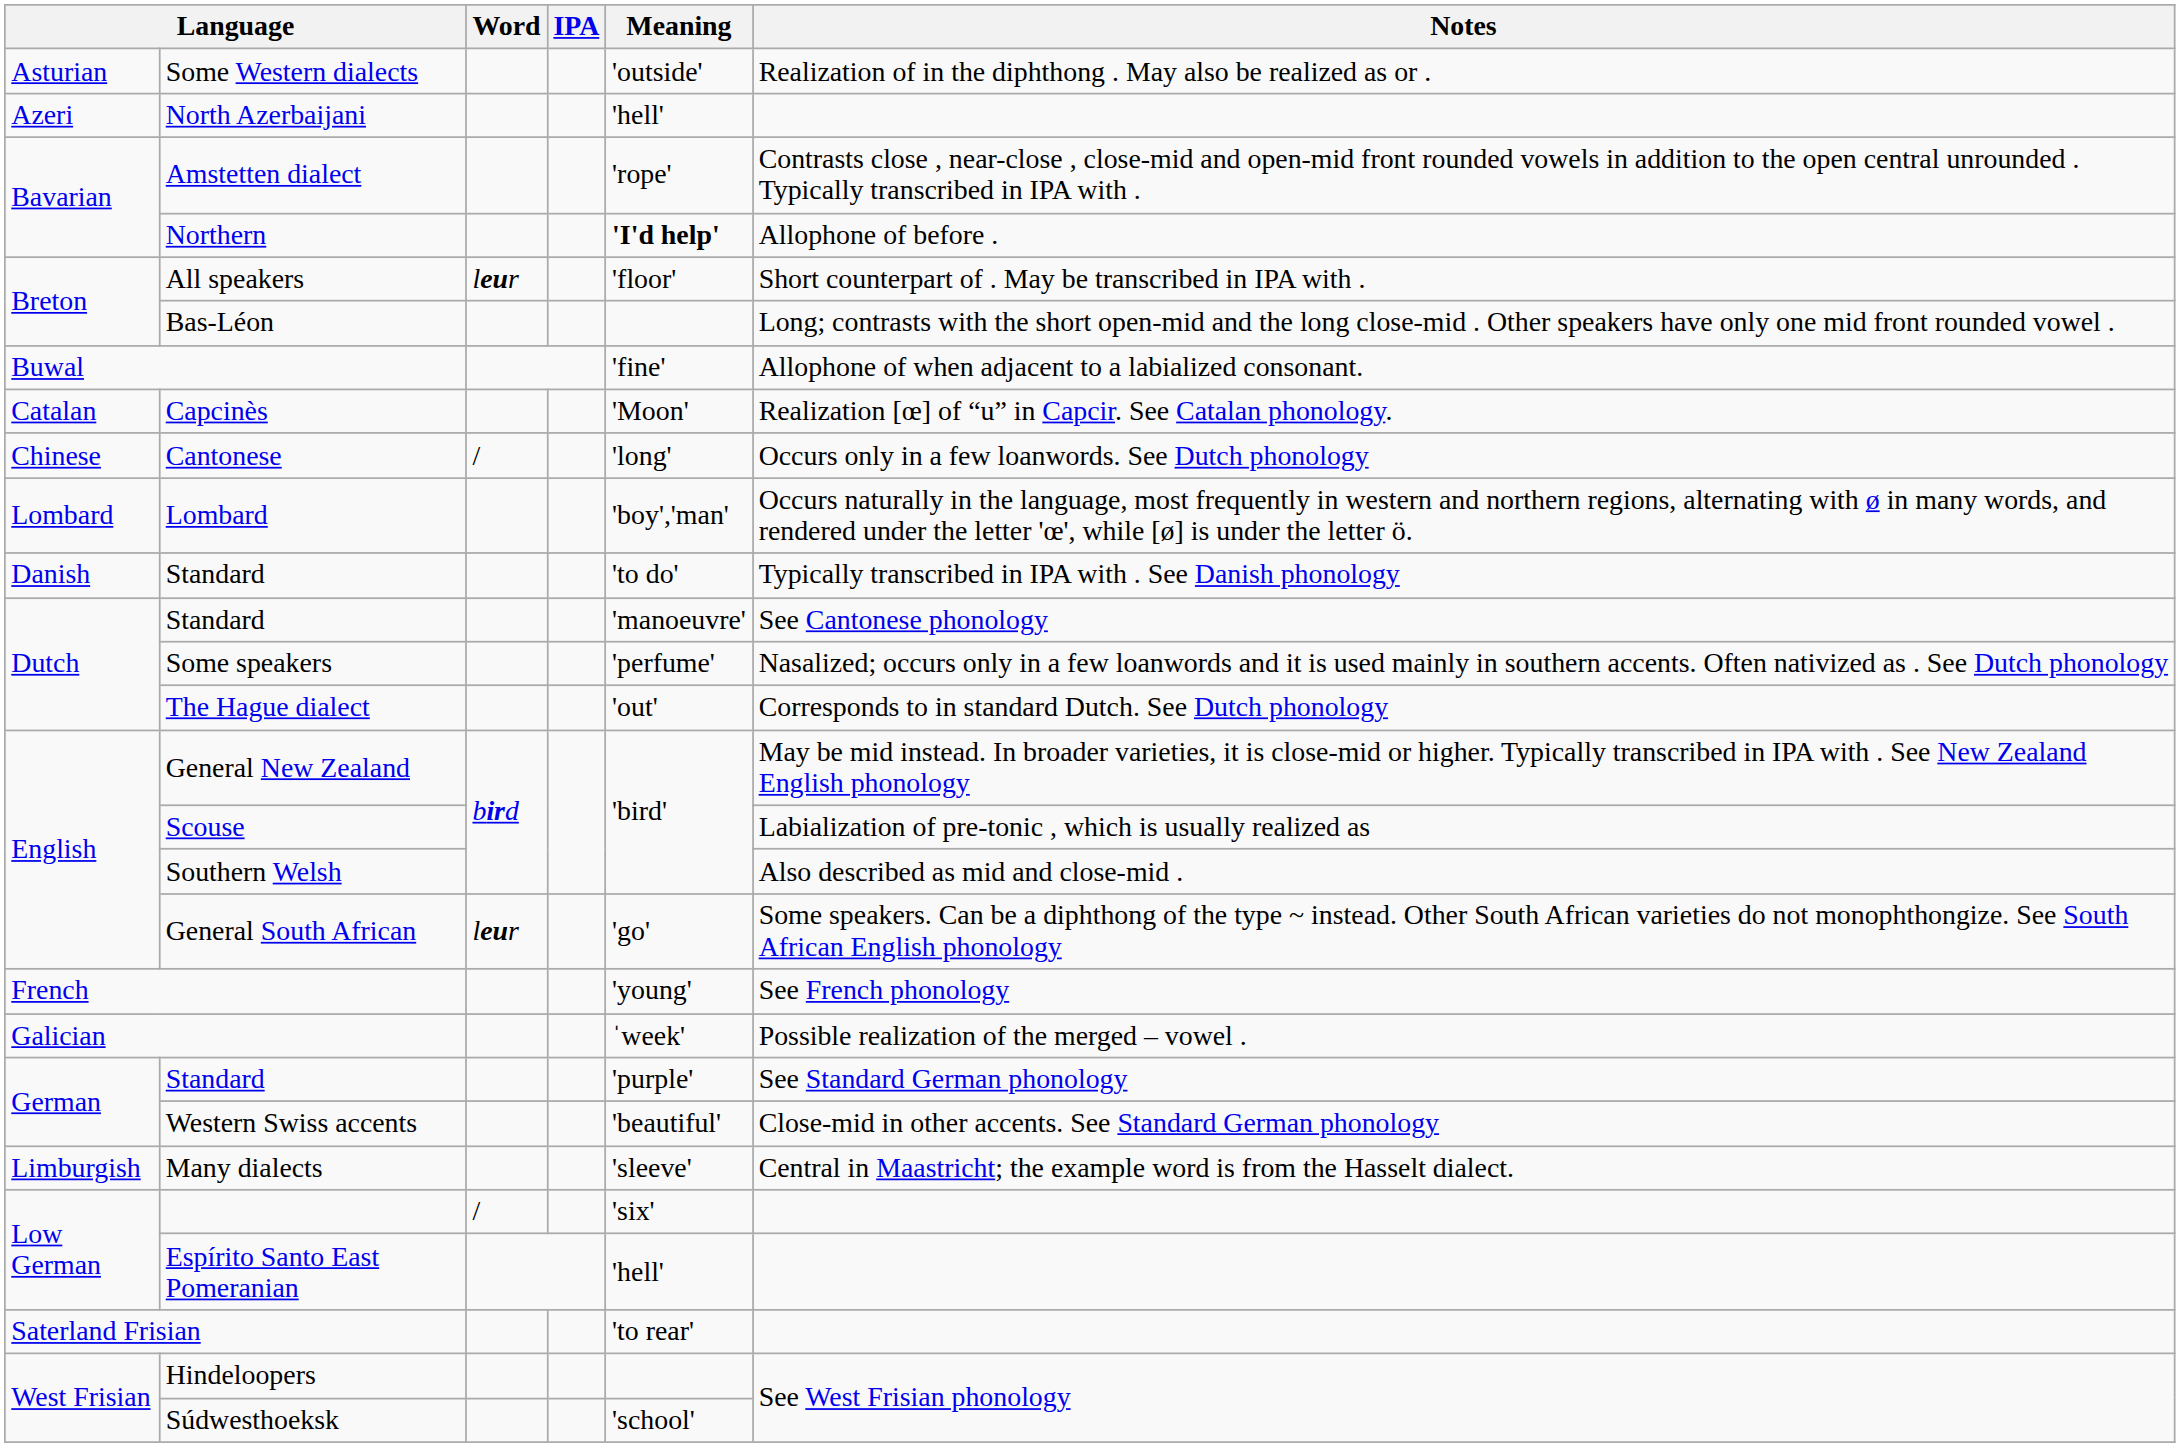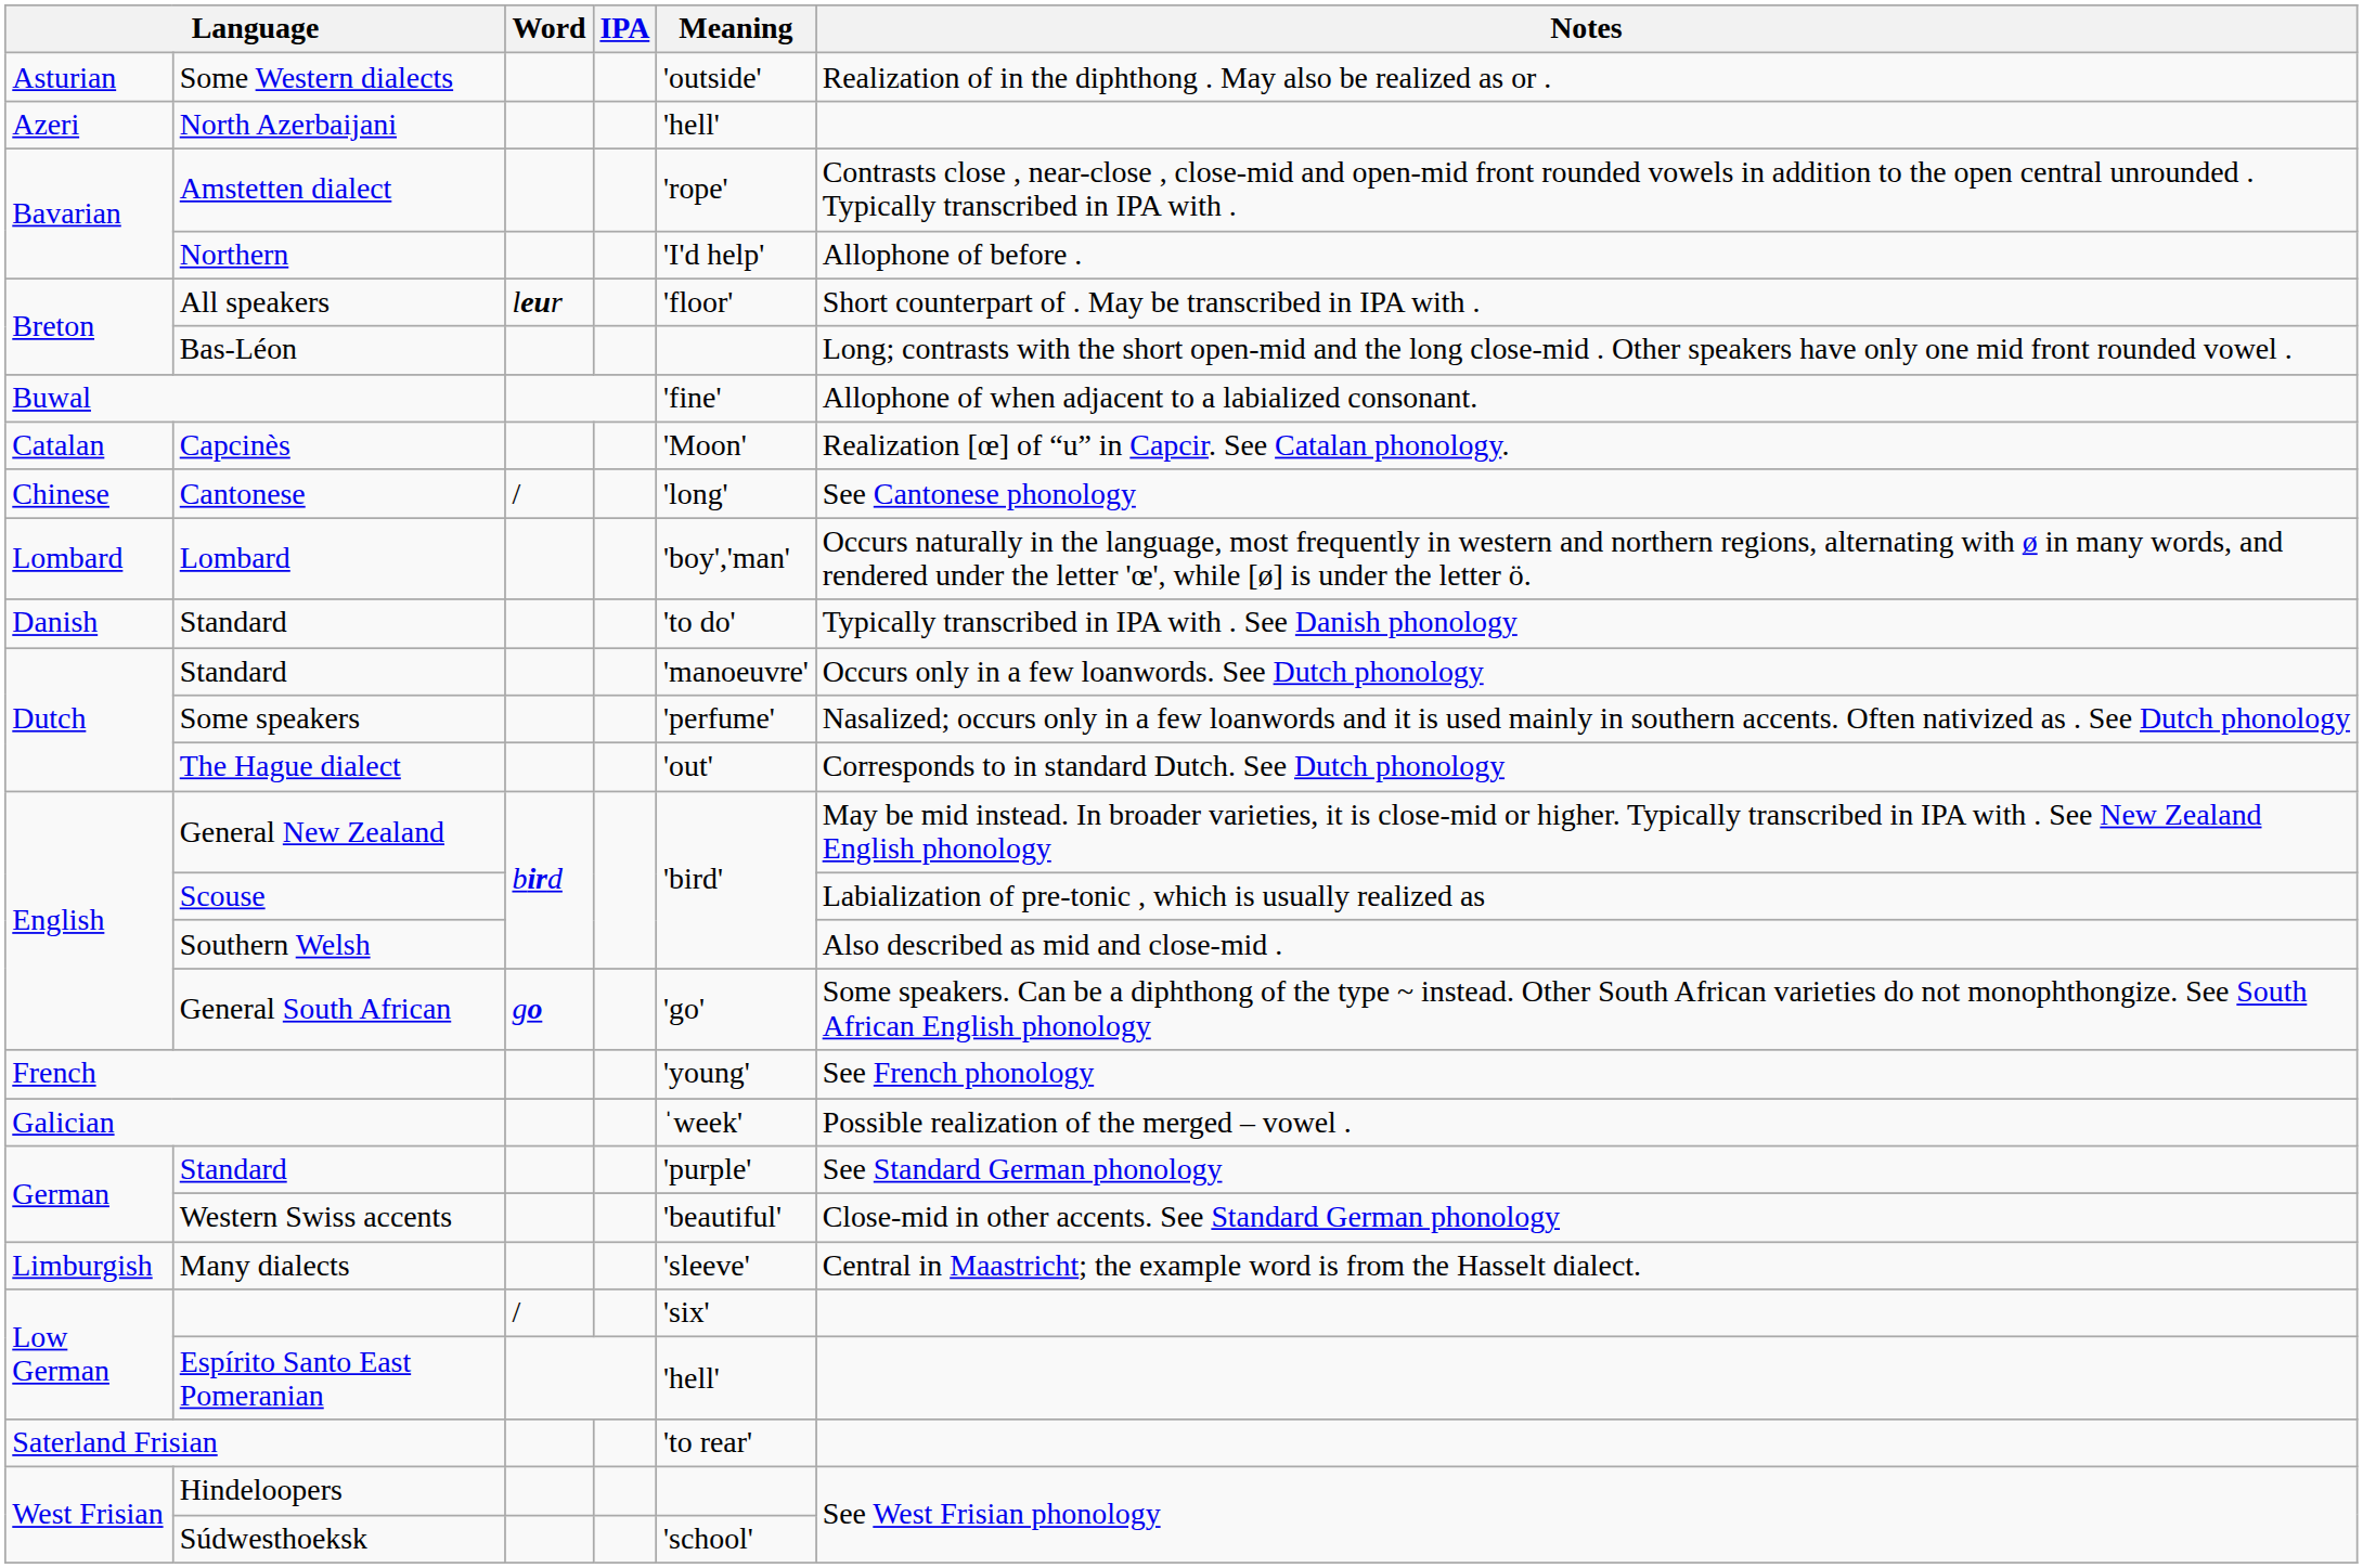Northern | Meaning: bold -> normal
Cantonese | Notes: Occurs only in a few loanwords. See Dutch phonology -> See Cantonese phonology
Dutch / Standard | Notes: See Cantonese phonology -> Occurs only in a few loanwords. See Dutch phonology
General South African | Word: leur -> go
